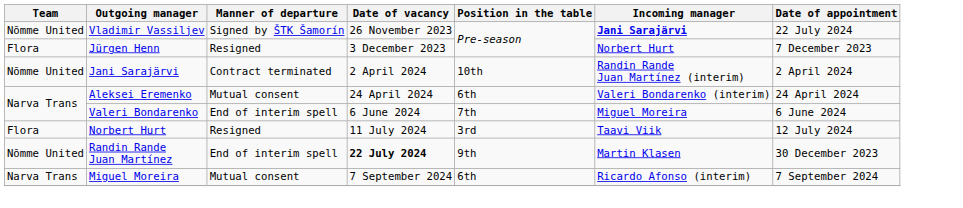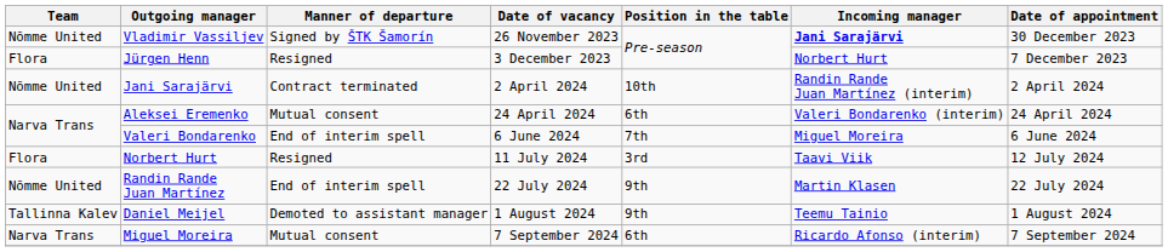Vladimir Vassiljev | Date of appointment: 22 July 2024 -> 30 December 2023
Randin Rande Juan Martínez | Date of vacancy: bold -> normal
Randin Rande Juan Martínez | Date of appointment: 30 December 2023 -> 22 July 2024
+ row: Tallinna Kalev | Daniel Meijel | Demoted to assistant manager | 1 August 2024 | 9th | Teemu Tainio | 1 August 2024
